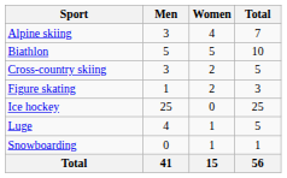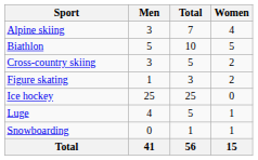columns swapped: Women <-> Total
